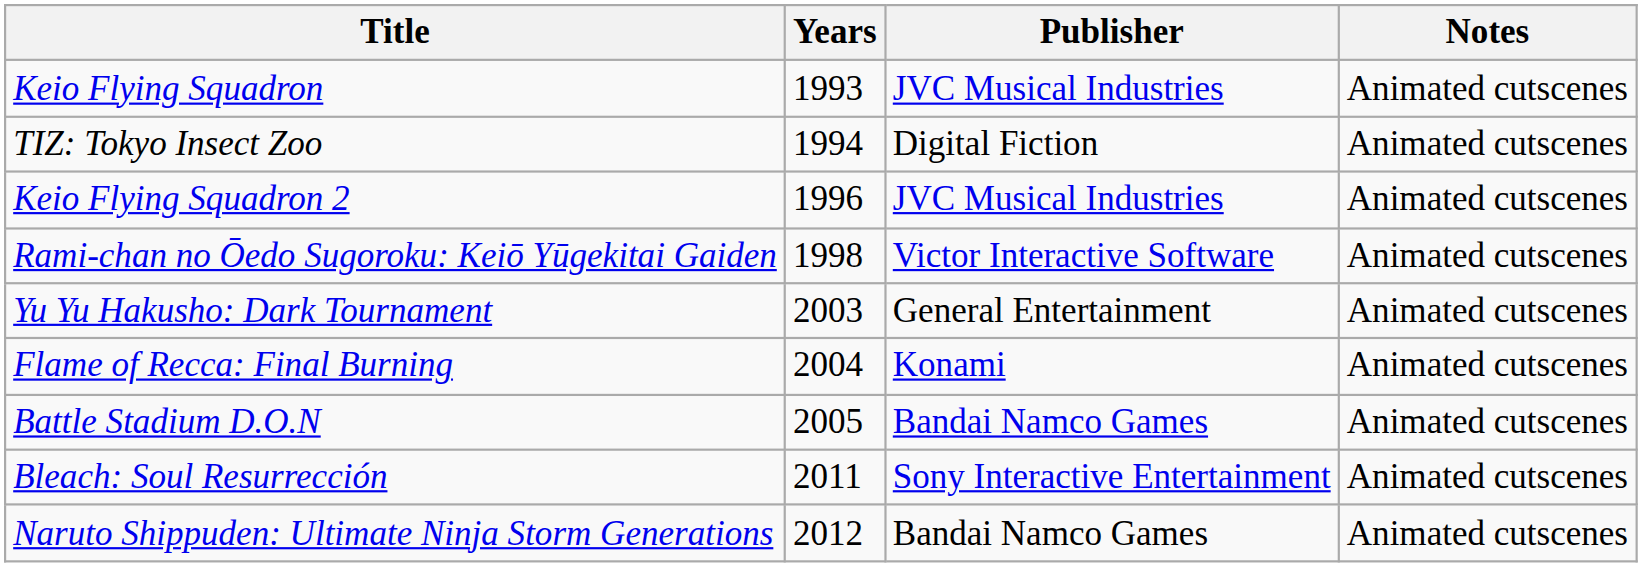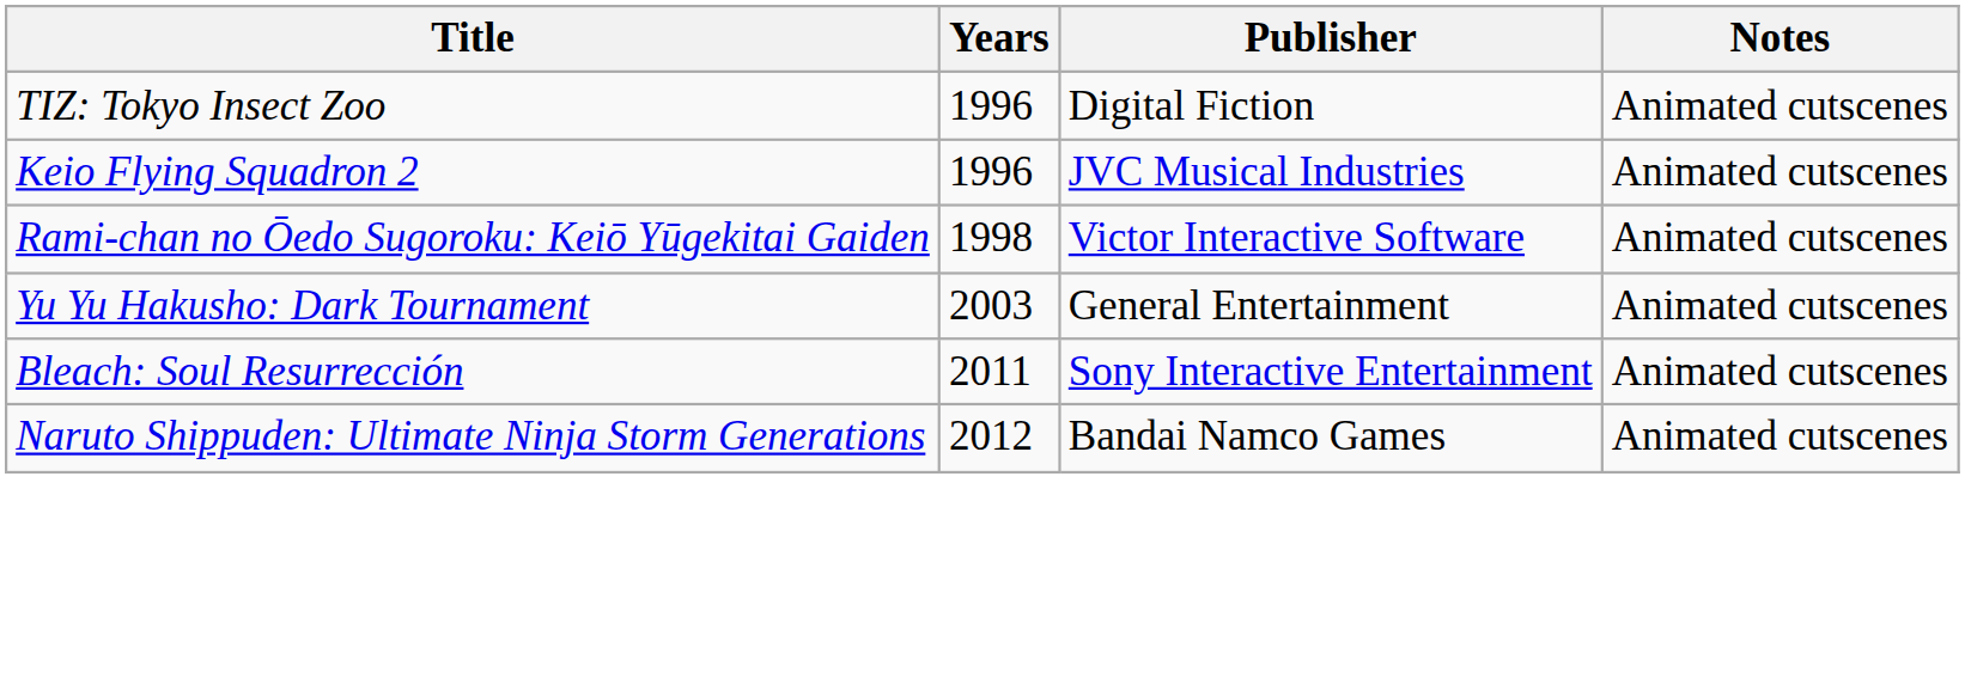- row: Keio Flying Squadron | 1993 | JVC Musical Industries | Animated cutscenes
TIZ: Tokyo Insect Zoo | Years: 1994 -> 1996
- row: Flame of Recca: Final Burning | 2004 | Konami | Animated cutscenes
- row: Battle Stadium D.O.N | 2005 | Bandai Namco Games | Animated cutscenes
